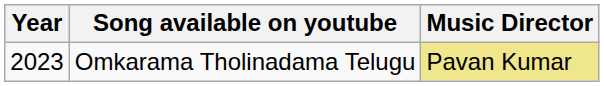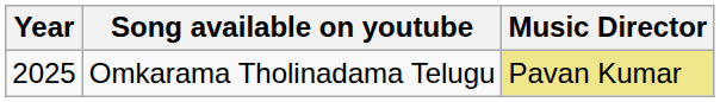Omkarama Tholinadama Telugu | Year: 2023 -> 2025
